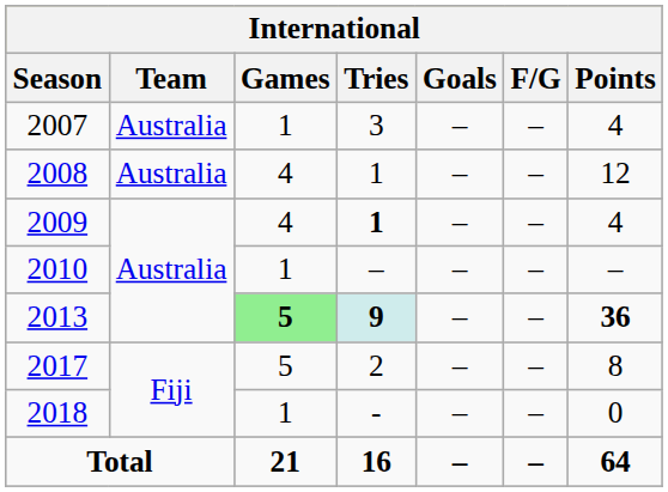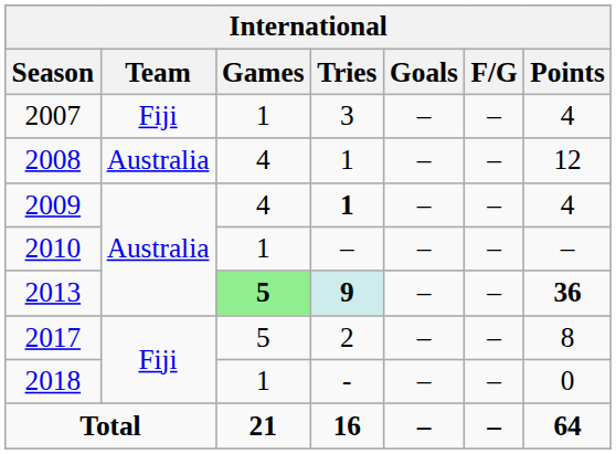2007 | Team: Australia -> Fiji
